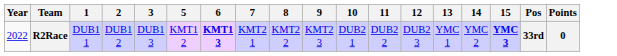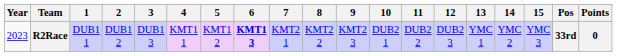+ column: 4 | KMT1 1
R2Race | Year: 2022 -> 2023
R2Race | 15: bold -> normal
